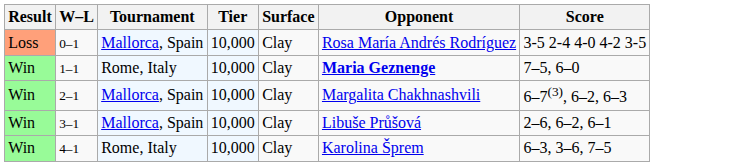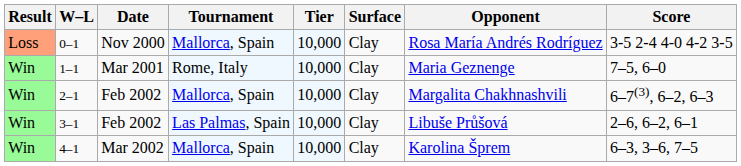+ column: Date | Nov 2000 | Mar 2001 | Feb 2002 | Feb 2002 | Mar 2002
1–1 | Opponent: bold -> normal
3–1 | Tournament: Mallorca, Spain -> Las Palmas, Spain
4–1 | Tournament: Rome, Italy -> Mallorca, Spain
